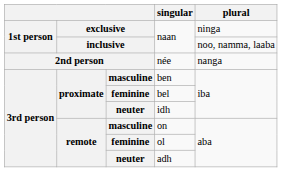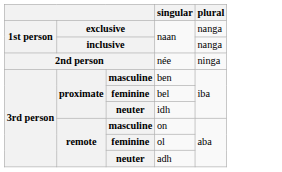exclusive / naan | plural: ninga -> nanga
inclusive / naan | plural: noo, namma, laaba -> nanga
née | plural: nanga -> ninga
